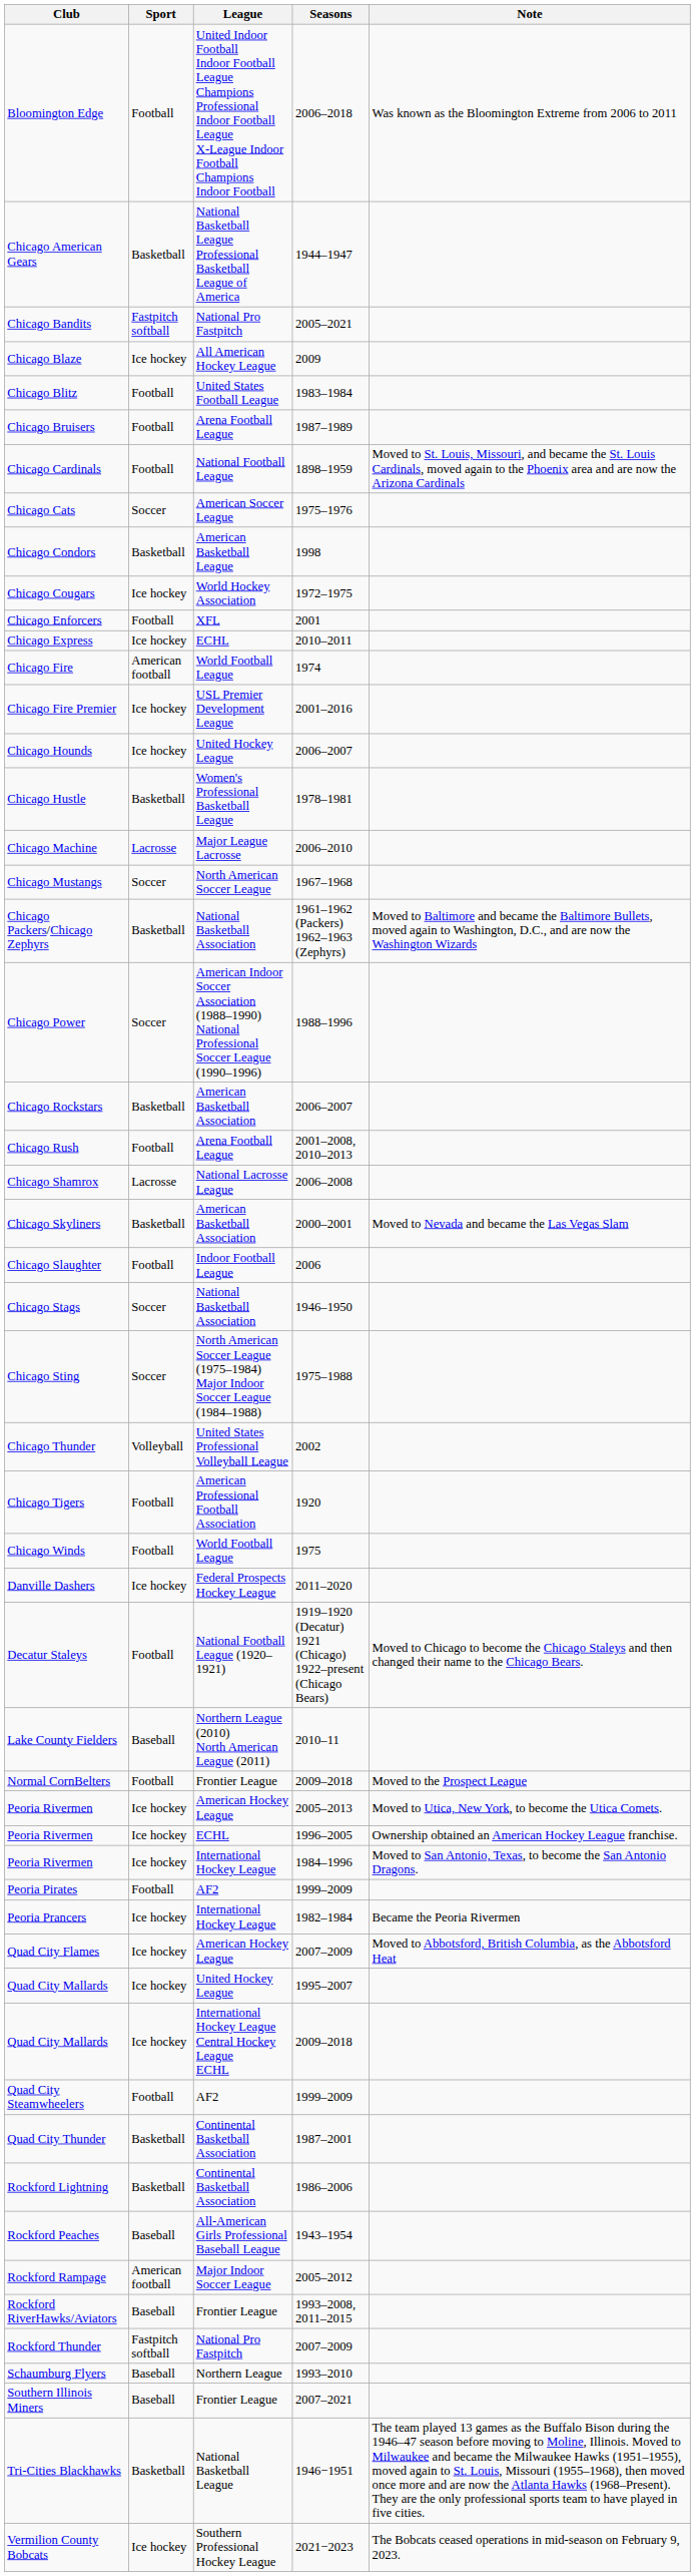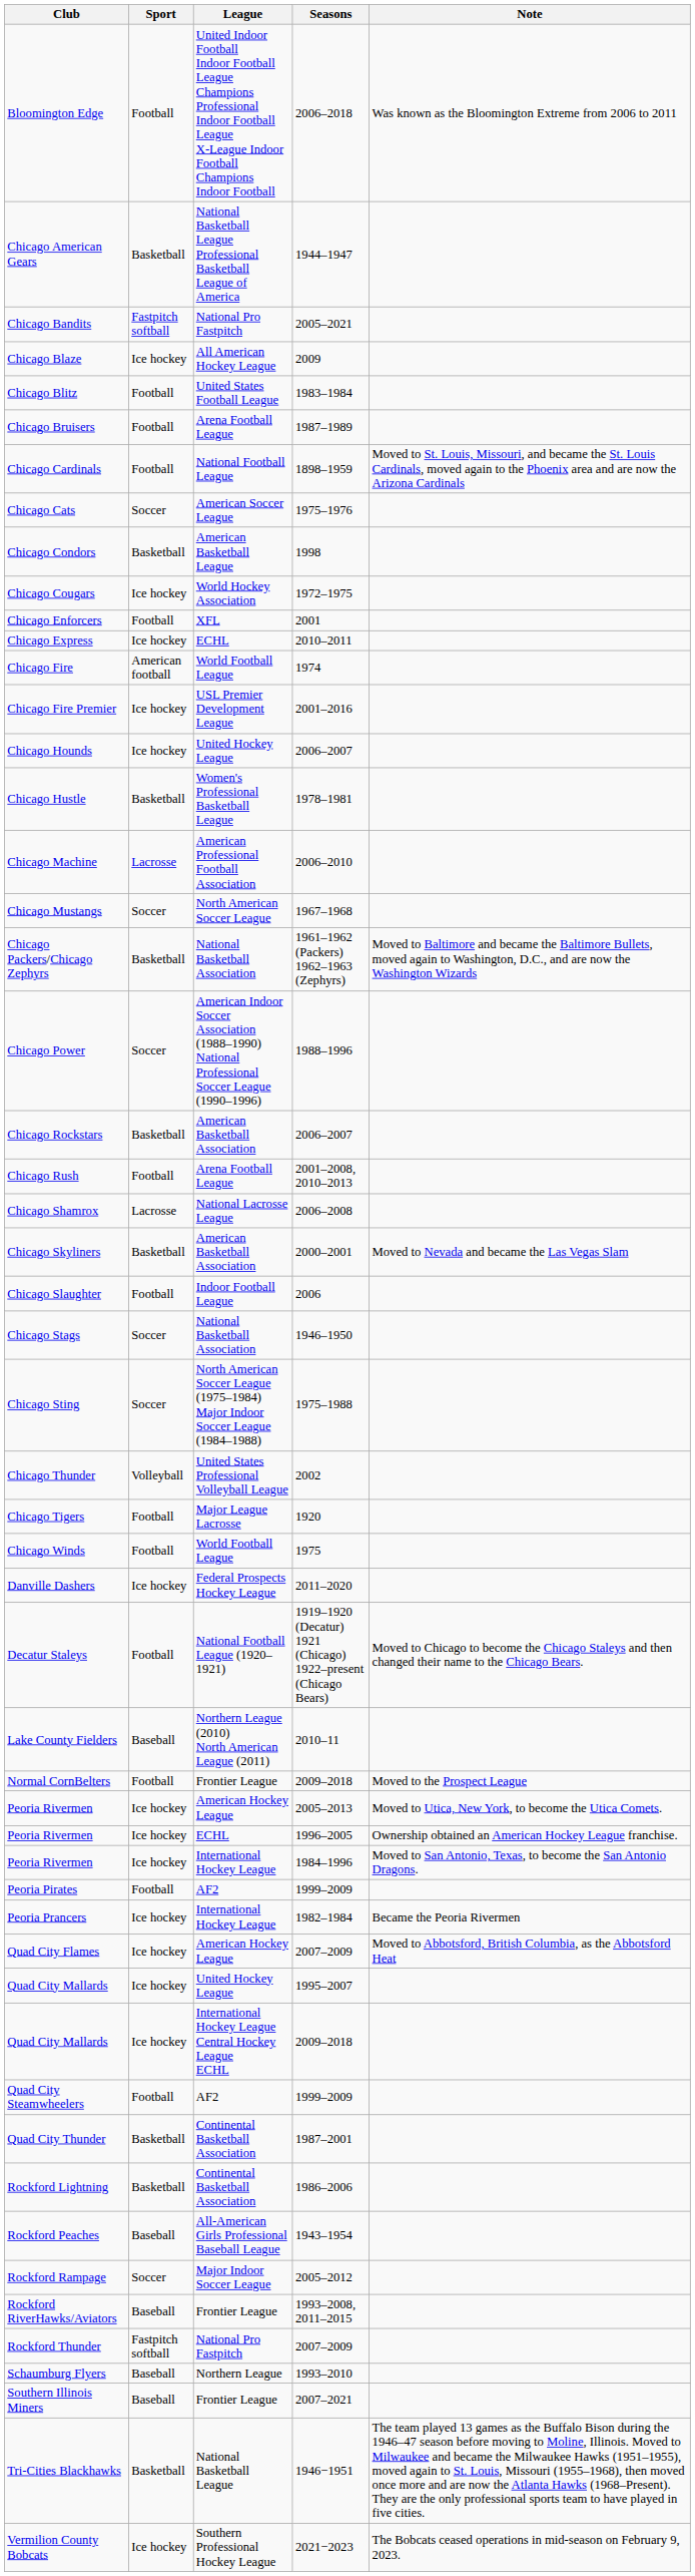Chicago Machine | League: Major League Lacrosse -> American Professional Football Association
Chicago Tigers | League: American Professional Football Association -> Major League Lacrosse
Rockford Rampage | Sport: American football -> Soccer
